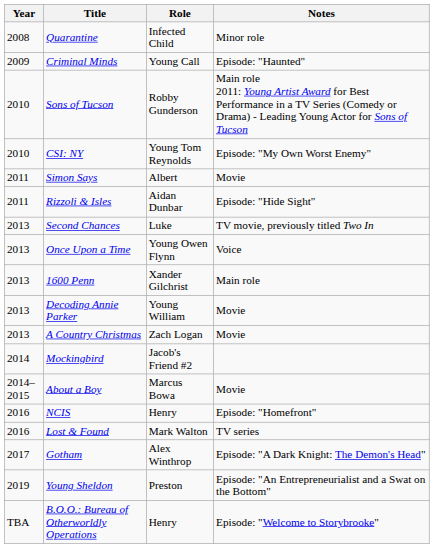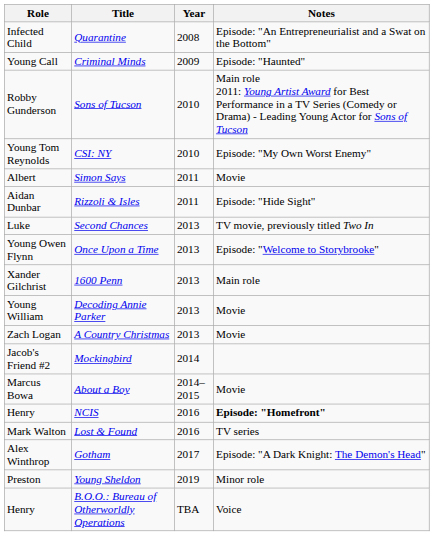columns swapped: Year <-> Role
Quarantine | Notes: Minor role -> Episode: "An Entrepreneurialist and a Swat on the Bottom"
Once Upon a Time | Notes: Voice -> Episode: "Welcome to Storybrooke"
NCIS | Notes: normal -> bold
Young Sheldon | Notes: Episode: "An Entrepreneurialist and a Swat on the Bottom" -> Minor role
B.O.O.: Bureau of Otherworldly Operations | Notes: Episode: "Welcome to Storybrooke" -> Voice
